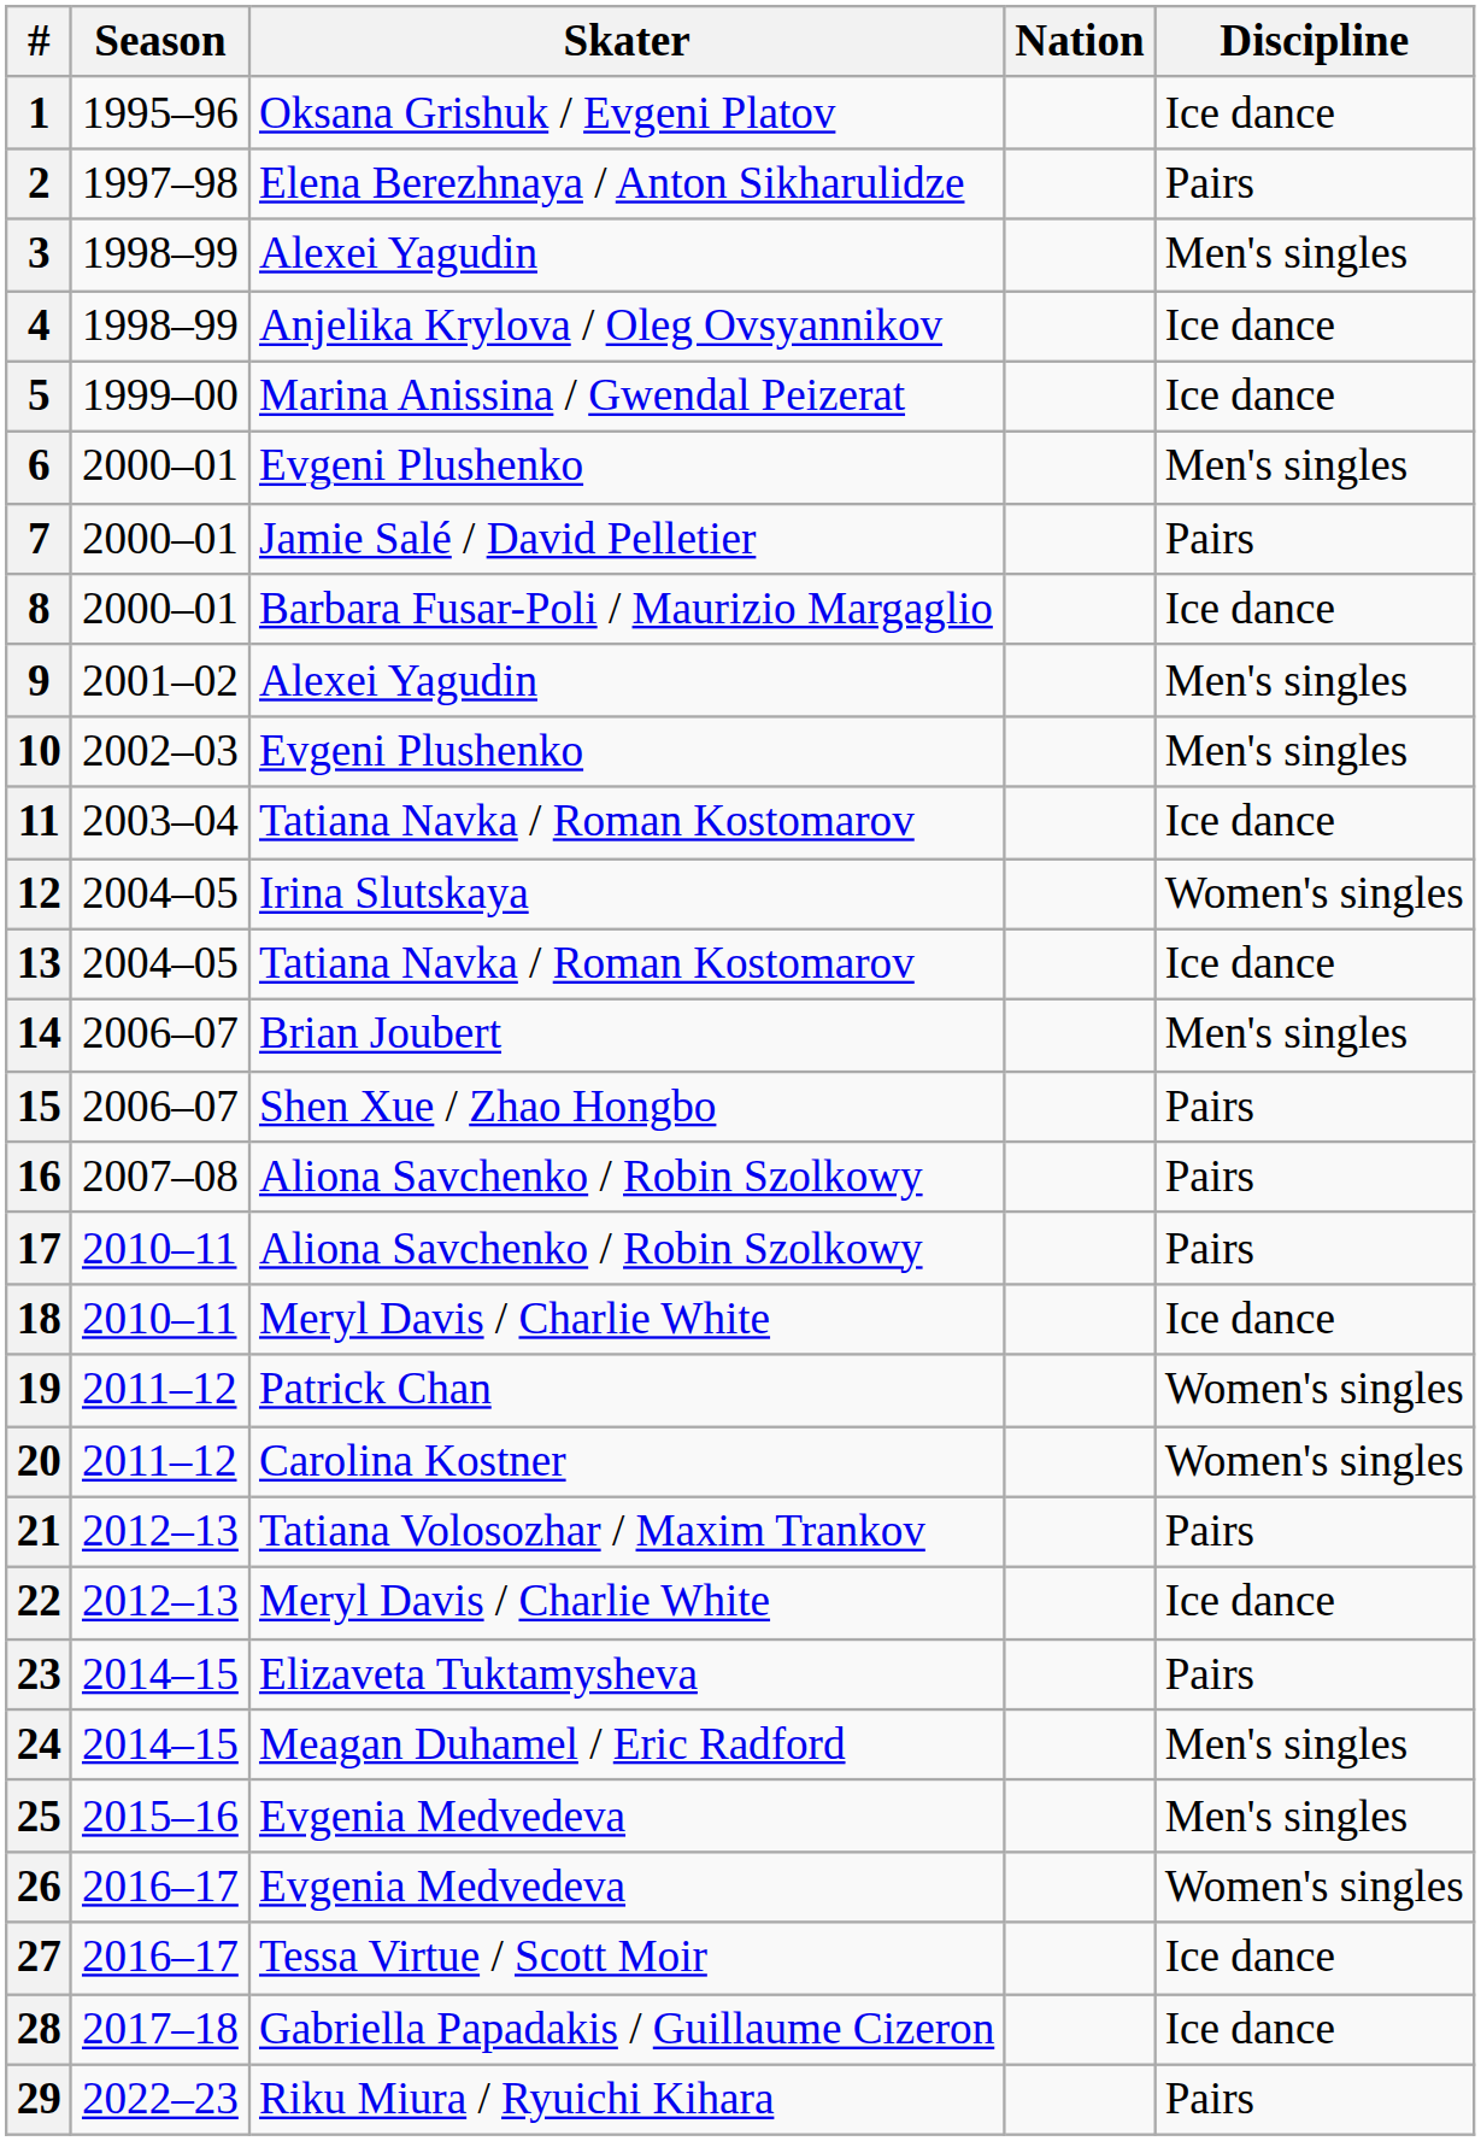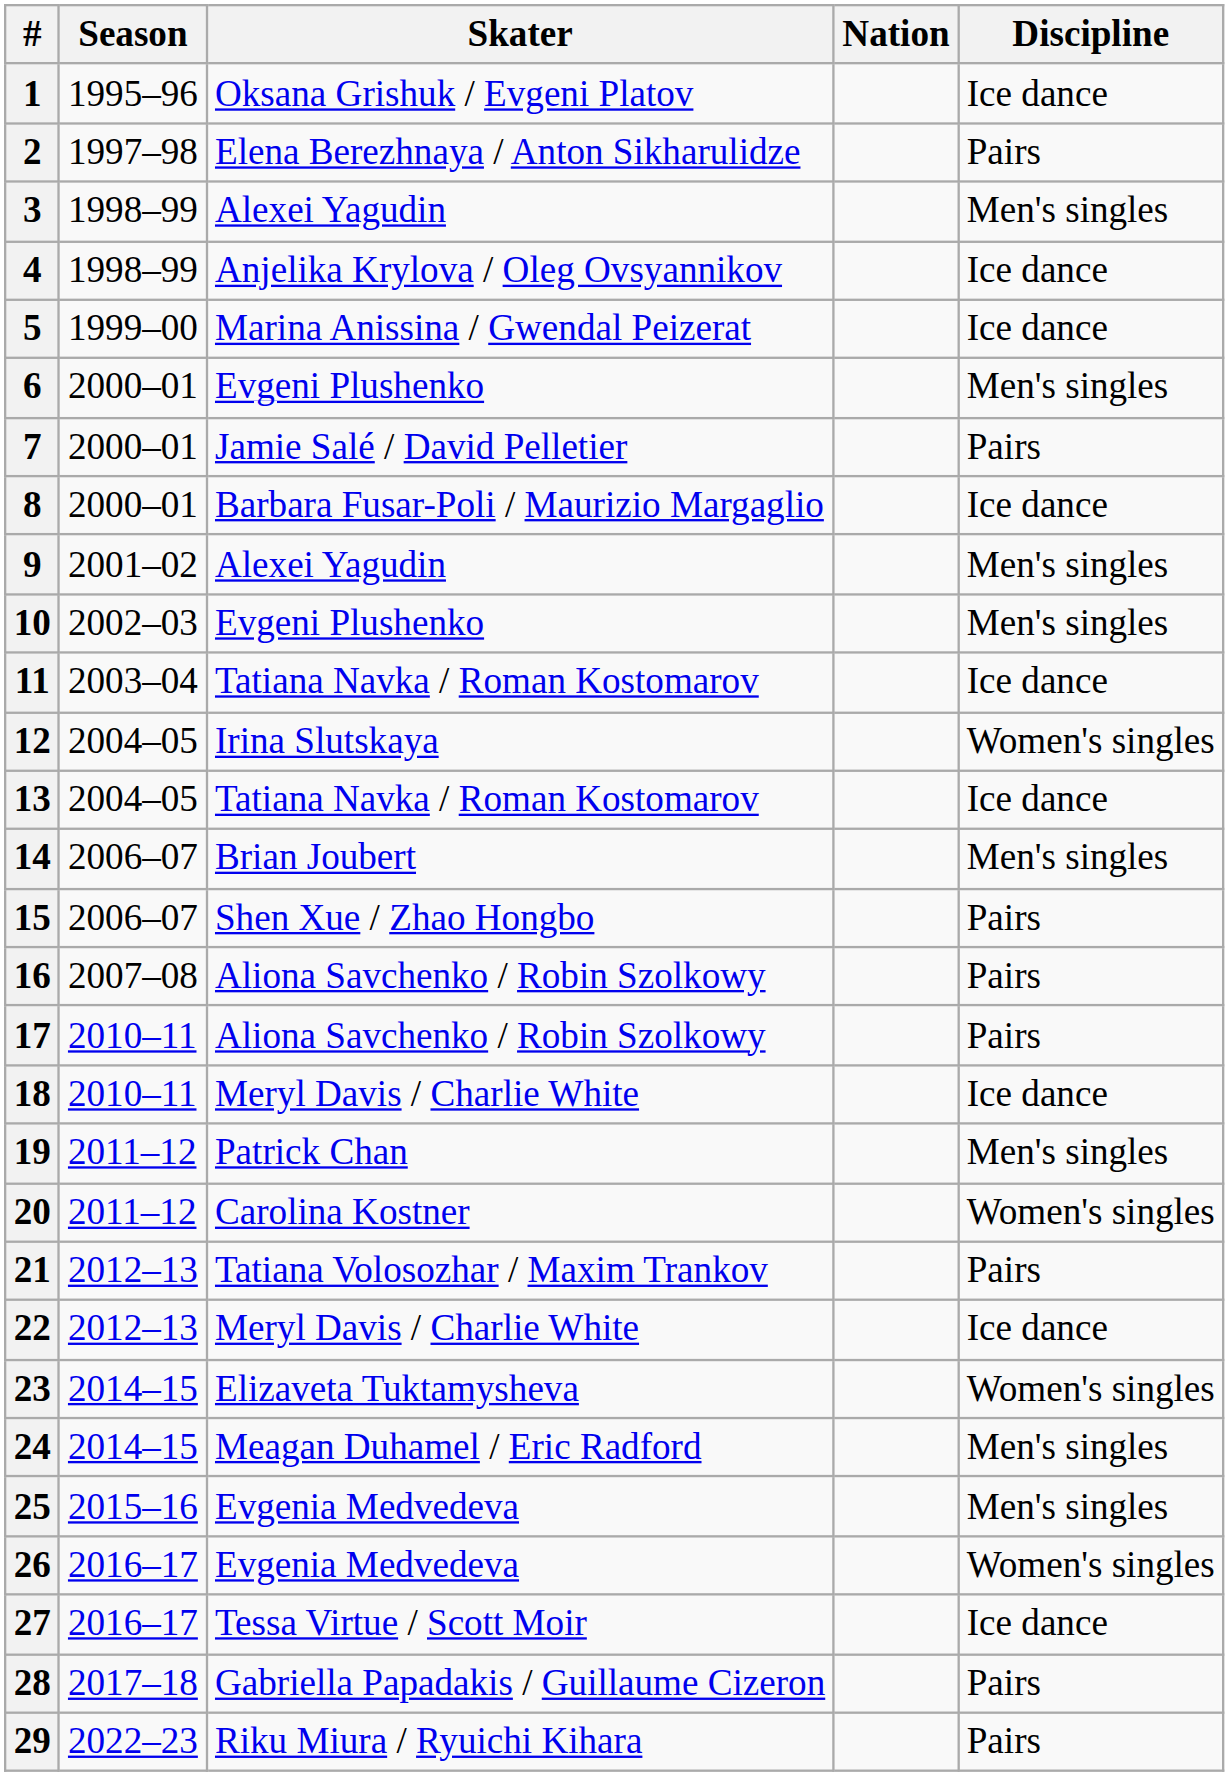19 | Discipline: Women's singles -> Men's singles
23 | Discipline: Pairs -> Women's singles
28 | Discipline: Ice dance -> Pairs
